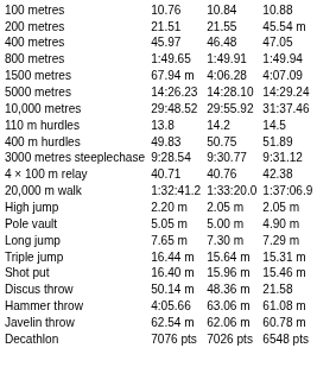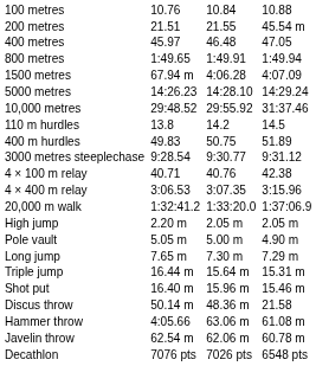+ row: 4 × 400 m relay | 3:06.53 | 3:07.35 | 3:15.96
